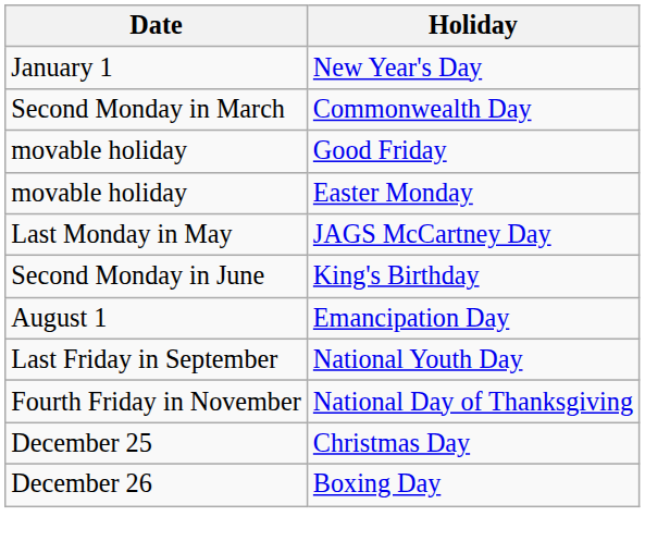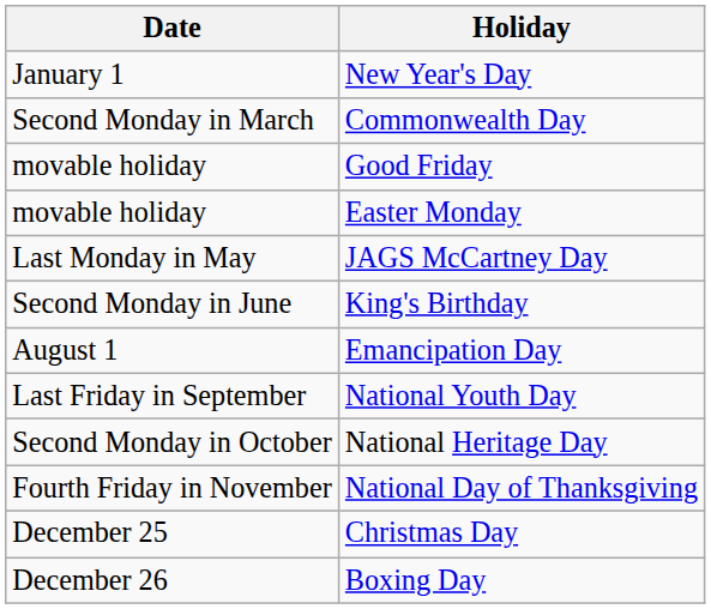+ row: Second Monday in October | National Heritage Day
